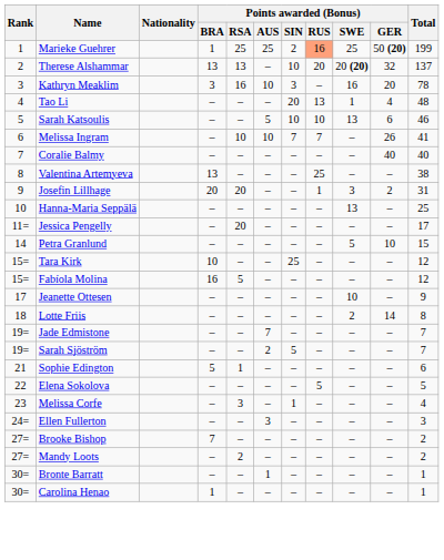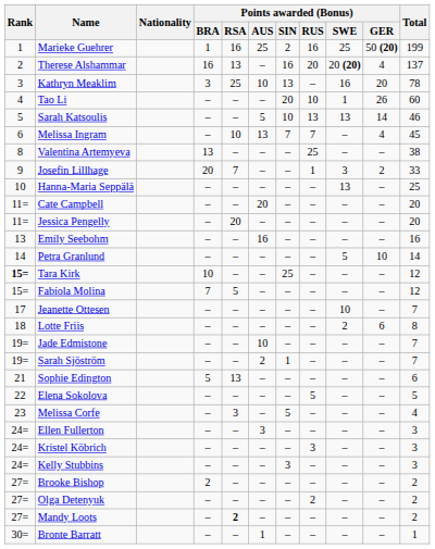Marieke Guehrer | Points awarded (Bonus) / RSA: 25 -> 16
Marieke Guehrer | Points awarded (Bonus) / RUS: lightsalmon background -> no background
Therese Alshammar | Points awarded (Bonus) / BRA: 13 -> 16
Therese Alshammar | Points awarded (Bonus) / SIN: 10 -> 16
Therese Alshammar | Points awarded (Bonus) / GER: 32 -> 4
Kathryn Meaklim | Points awarded (Bonus) / RSA: 16 -> 25
Kathryn Meaklim | Points awarded (Bonus) / SIN: 3 -> 13
Tao Li | Points awarded (Bonus) / RUS: 13 -> 10
Tao Li | Points awarded (Bonus) / GER: 4 -> 26
Tao Li | Total: 48 -> 60
Sarah Katsoulis | Points awarded (Bonus) / RUS: 10 -> 13
Sarah Katsoulis | Points awarded (Bonus) / GER: 6 -> 14
Melissa Ingram | Points awarded (Bonus) / AUS: 10 -> 13
Melissa Ingram | Points awarded (Bonus) / GER: 26 -> 4
Melissa Ingram | Total: 41 -> 45
- row: 7 | Coralie Balmy | – | – | – | – | – | – | 40 | 40
Josefin Lillhage | Points awarded (Bonus) / RSA: 20 -> 7
Josefin Lillhage | Total: 31 -> 33
+ row: 11= | Cate Campbell | – | – | 20 | – | – | – | – | 20
Jessica Pengelly | Total: 17 -> 20
+ row: 13 | Emily Seebohm | – | – | 16 | – | – | – | – | 16
Petra Granlund | Total: 15 -> 14
Tara Kirk | Rank: normal -> bold
Fabíola Molina | Points awarded (Bonus) / BRA: 16 -> 7
Jeanette Ottesen | Total: 9 -> 7
Lotte Friis | Points awarded (Bonus) / GER: 14 -> 6
Jade Edmistone | Points awarded (Bonus) / AUS: 7 -> 10
Sarah Sjöström | Points awarded (Bonus) / SIN: 5 -> 1
Sophie Edington | Points awarded (Bonus) / RSA: 1 -> 13
Melissa Corfe | Points awarded (Bonus) / SIN: 1 -> 5
+ row: 24= | Kristel Köbrich | – | – | – | – | 3 | – | – | 3
+ row: 24= | Kelly Stubbins | – | – | – | 3 | – | – | – | 3
Brooke Bishop | Points awarded (Bonus) / BRA: 7 -> 2
+ row: 27= | Olga Detenyuk | – | – | – | – | 2 | – | – | 2
Mandy Loots | Points awarded (Bonus) / RSA: normal -> bold
- row: 30= | Carolina Henao | 1 | – | – | – | – | – | – | 1
